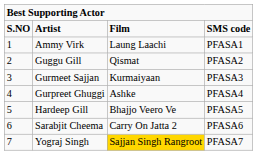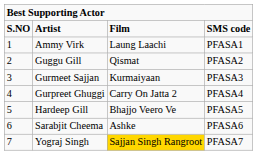Gurpreet Ghuggi | column 3: Ashke -> Carry On Jatta 2
Sarabjit Cheema | column 3: Carry On Jatta 2 -> Ashke
